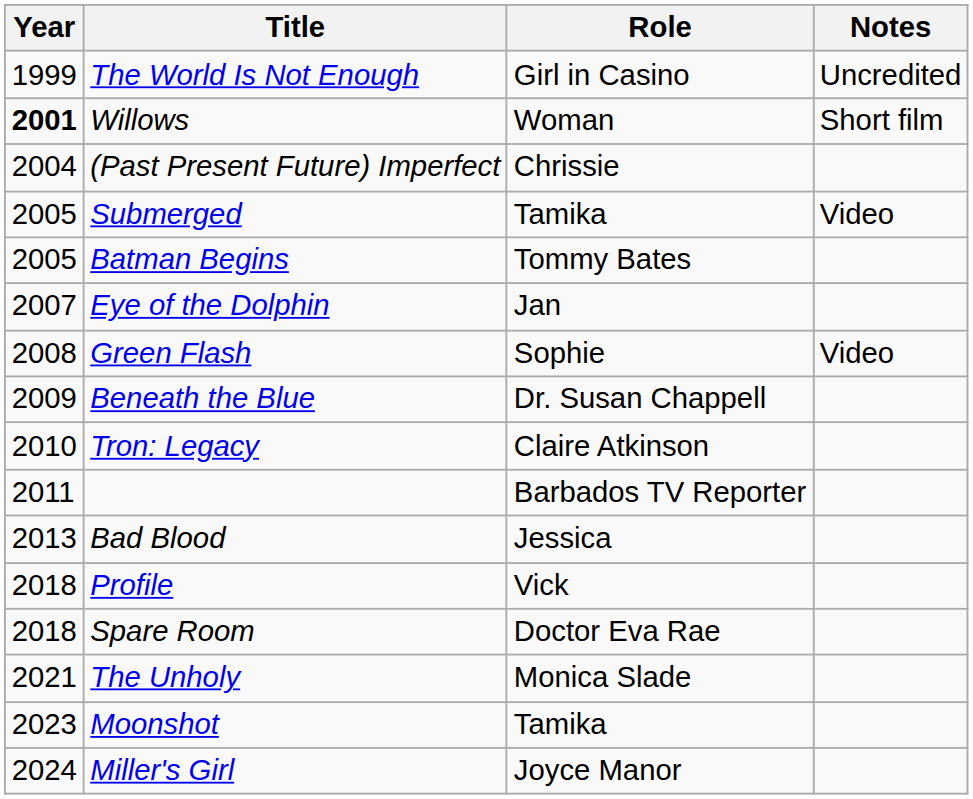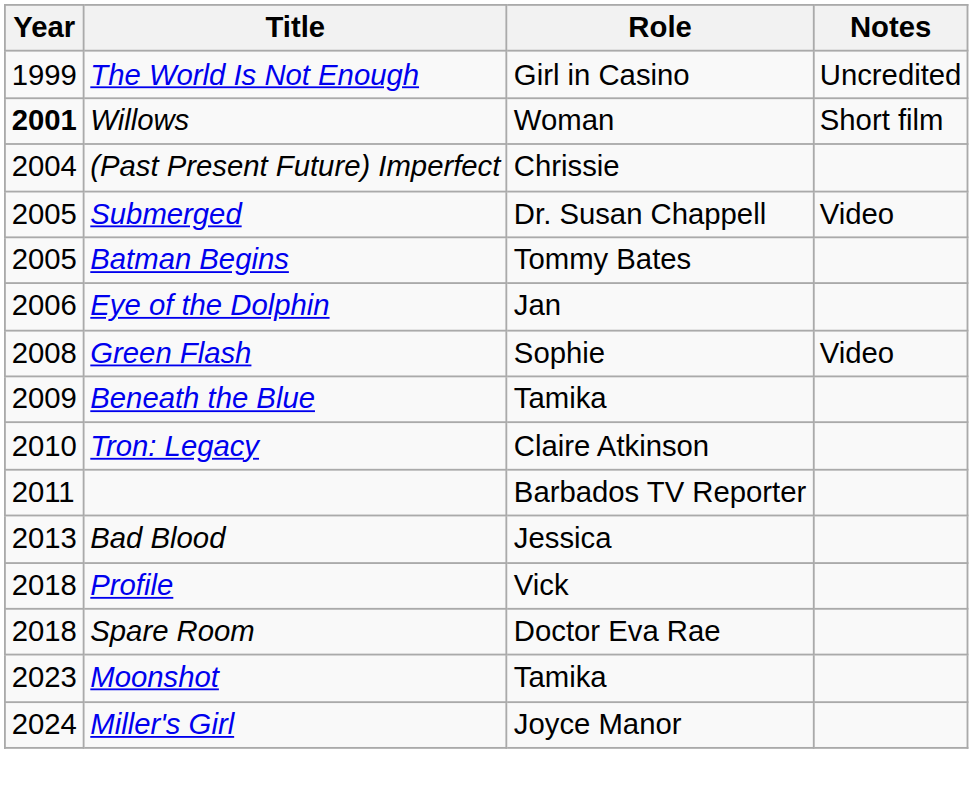Submerged | Role: Tamika -> Dr. Susan Chappell
Eye of the Dolphin | Year: 2007 -> 2006
Beneath the Blue | Role: Dr. Susan Chappell -> Tamika
- row: 2021 | The Unholy | Monica Slade
